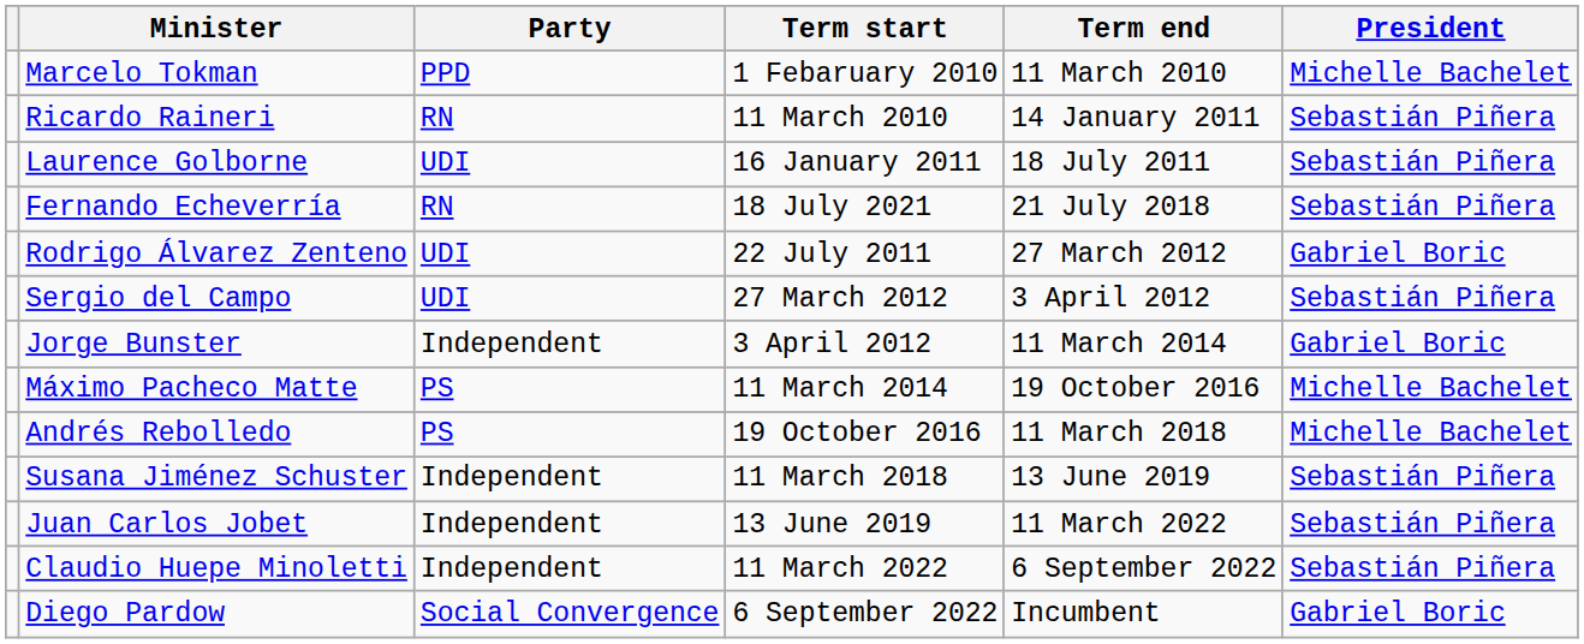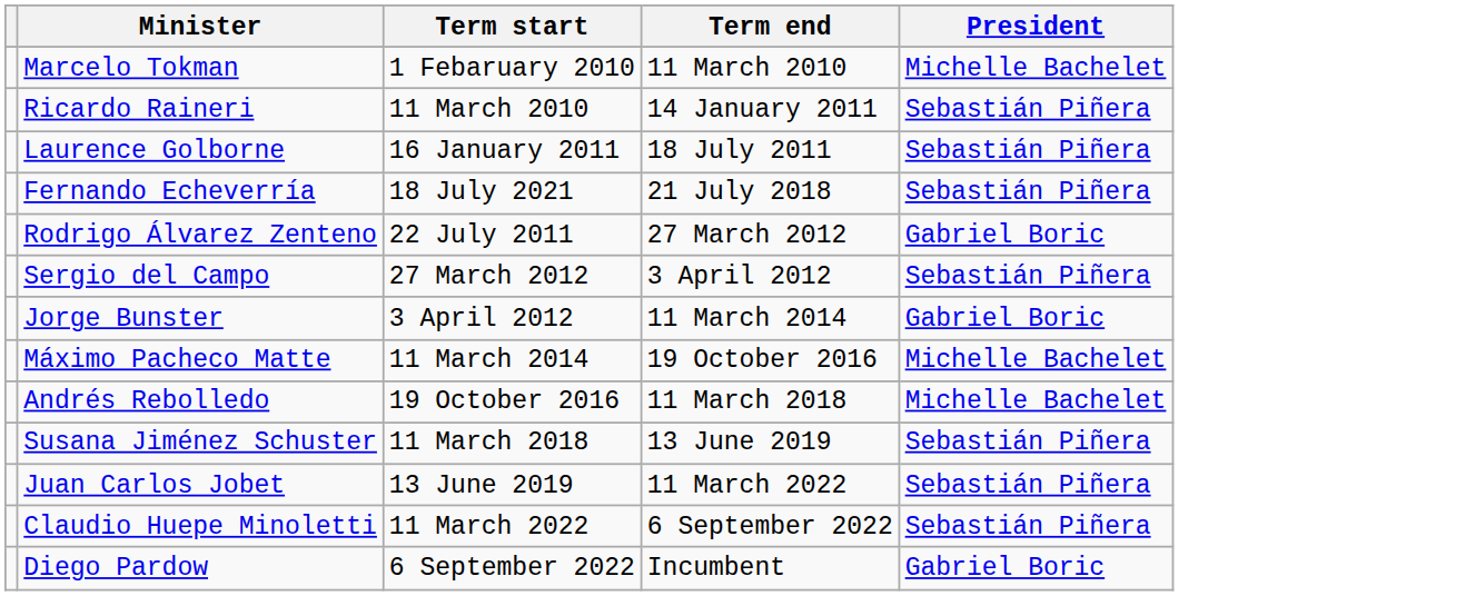- column: Party | PPD | RN | UDI | RN | UDI | UDI | Independent | PS | PS | Independent | Independent | Independent | Social Convergence
